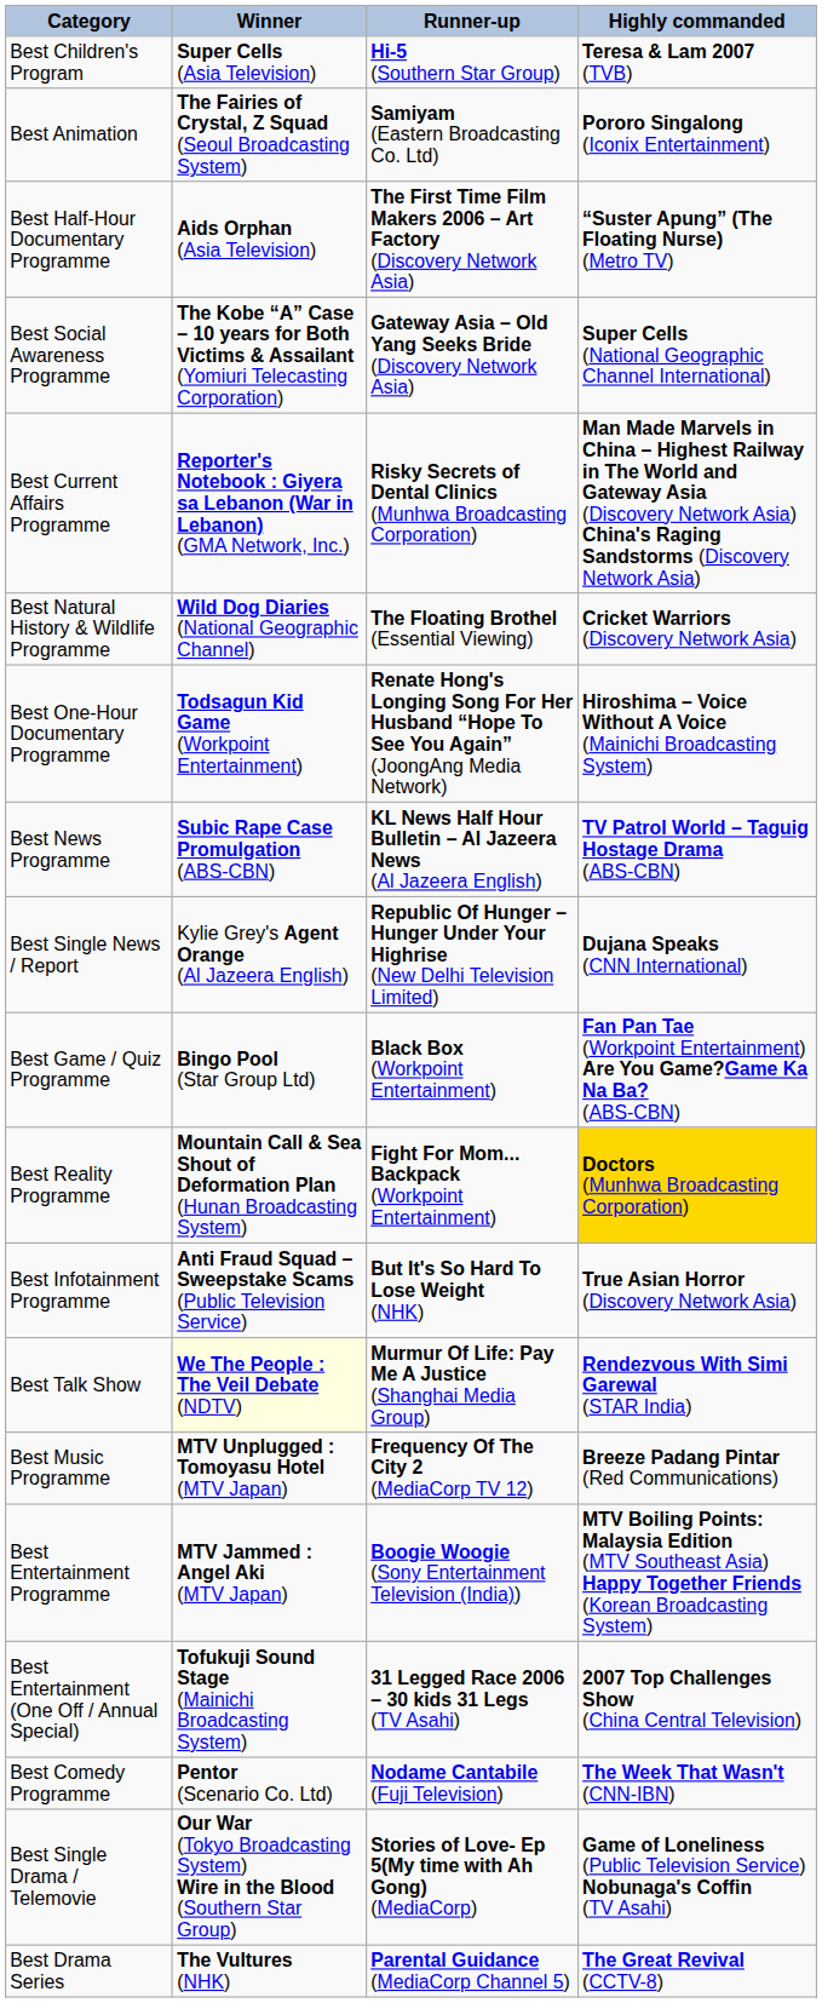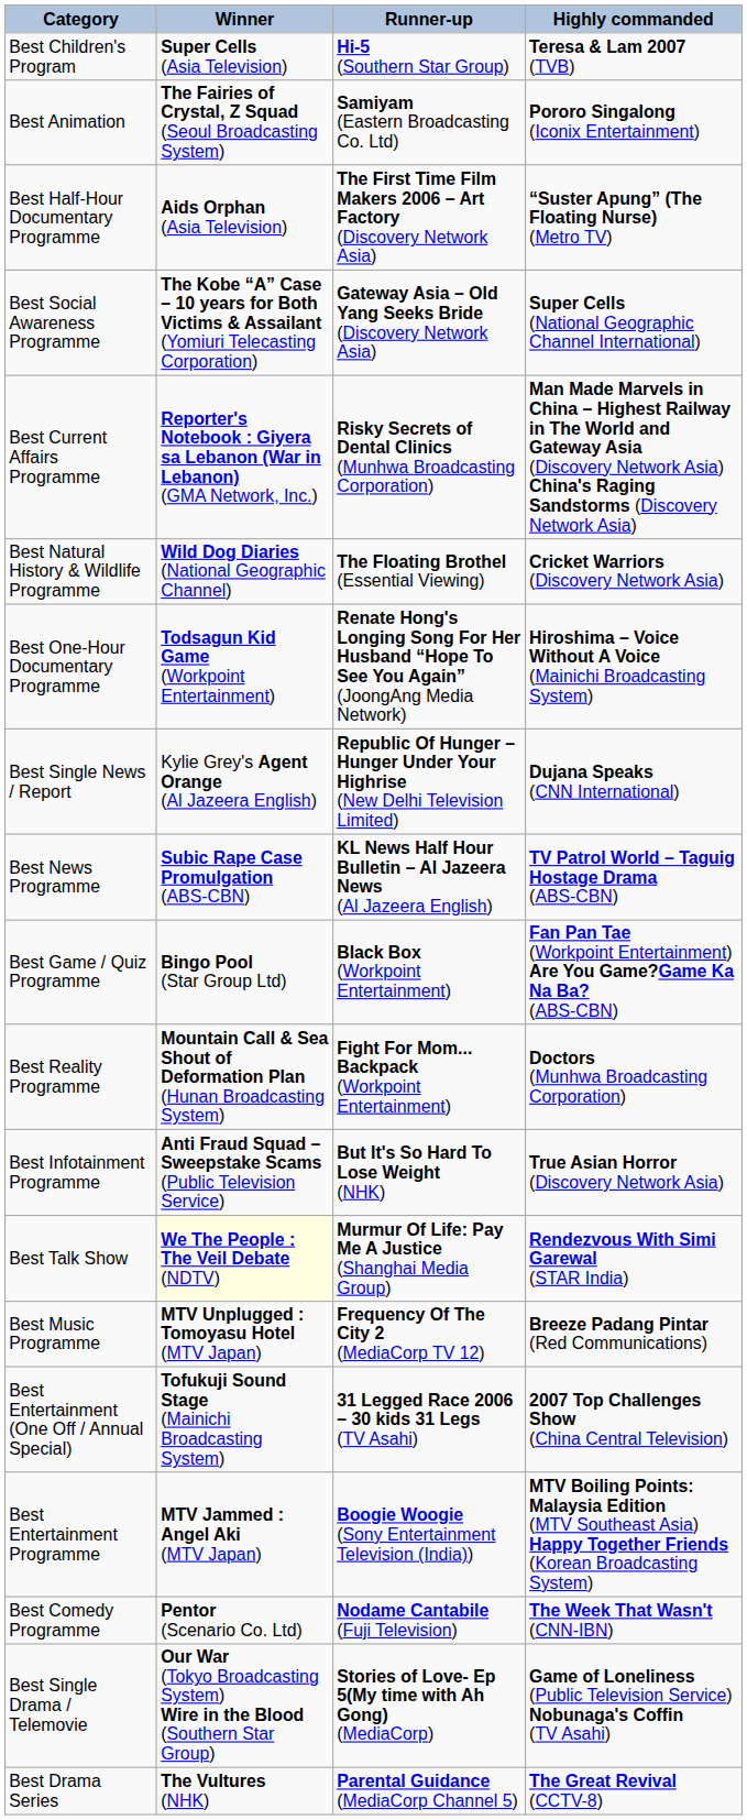rows swapped: Best Single News / Report <-> Best News Programme
Best Reality Programme | Highly commanded: gold background -> no background
rows swapped: Best Entertainment (One Off / Annual Special) <-> Best Entertainment Programme
